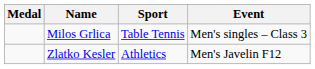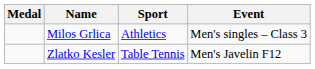Milos Grlica | Sport: Table Tennis -> Athletics
Zlatko Kesler | Sport: Athletics -> Table Tennis
